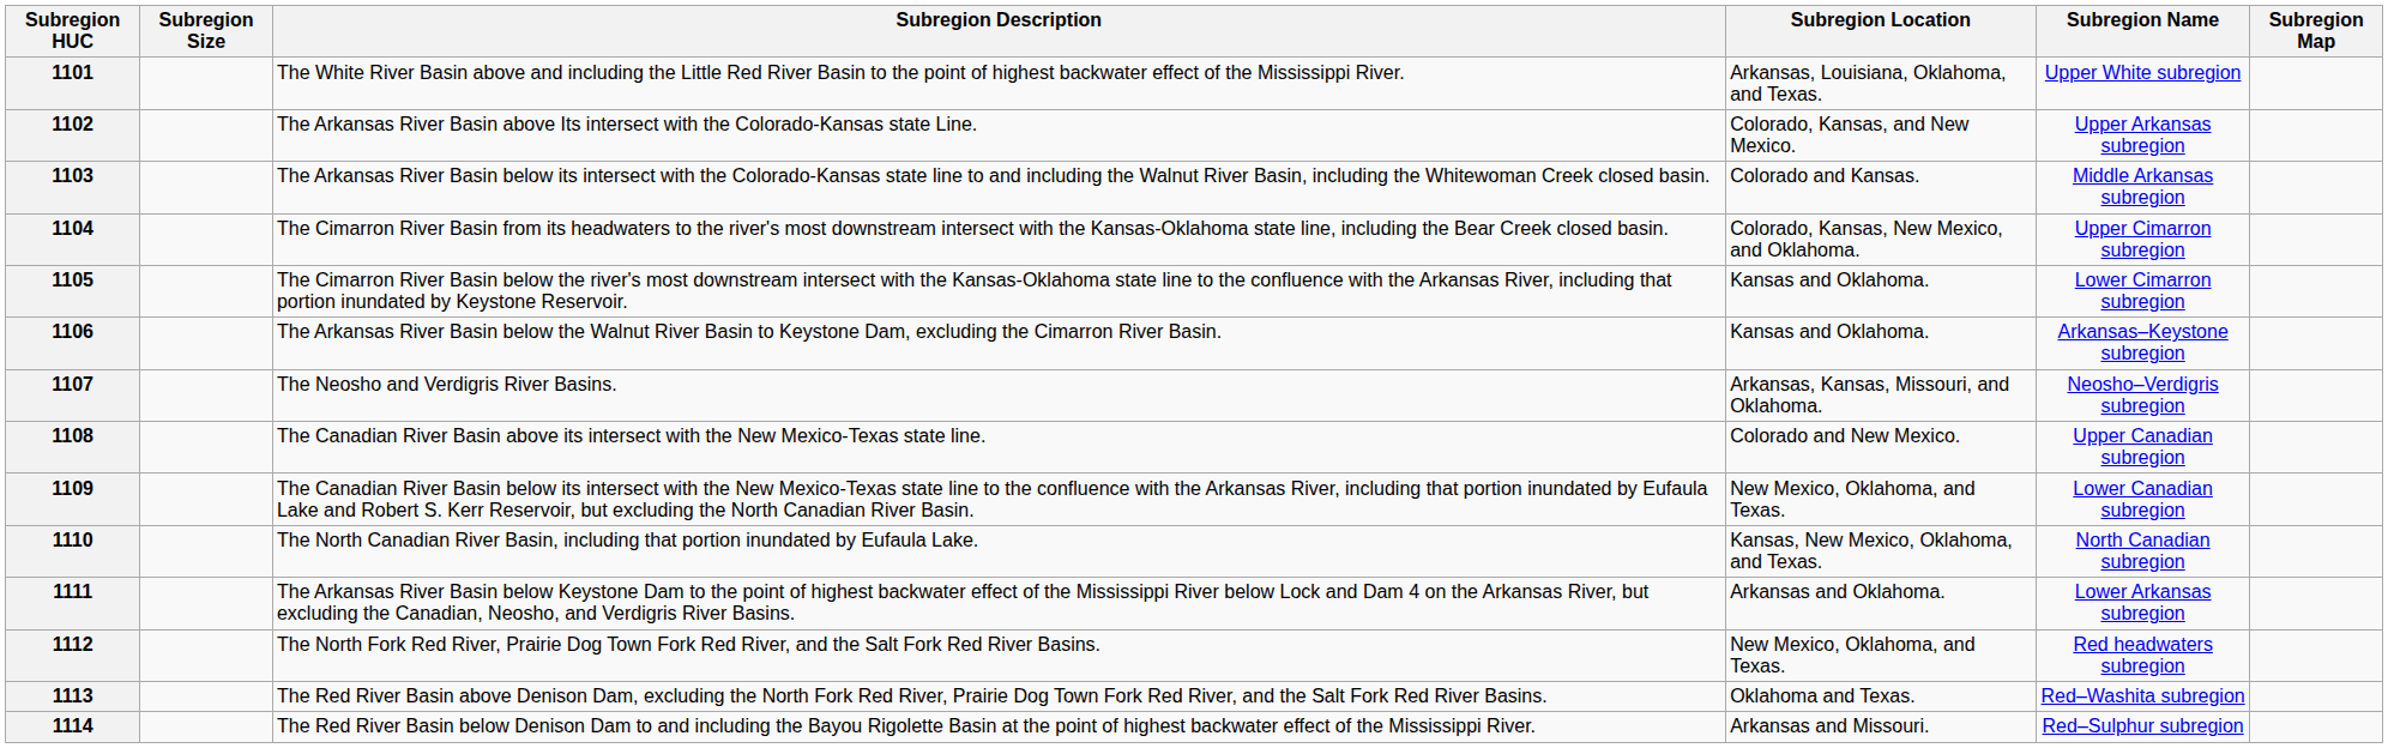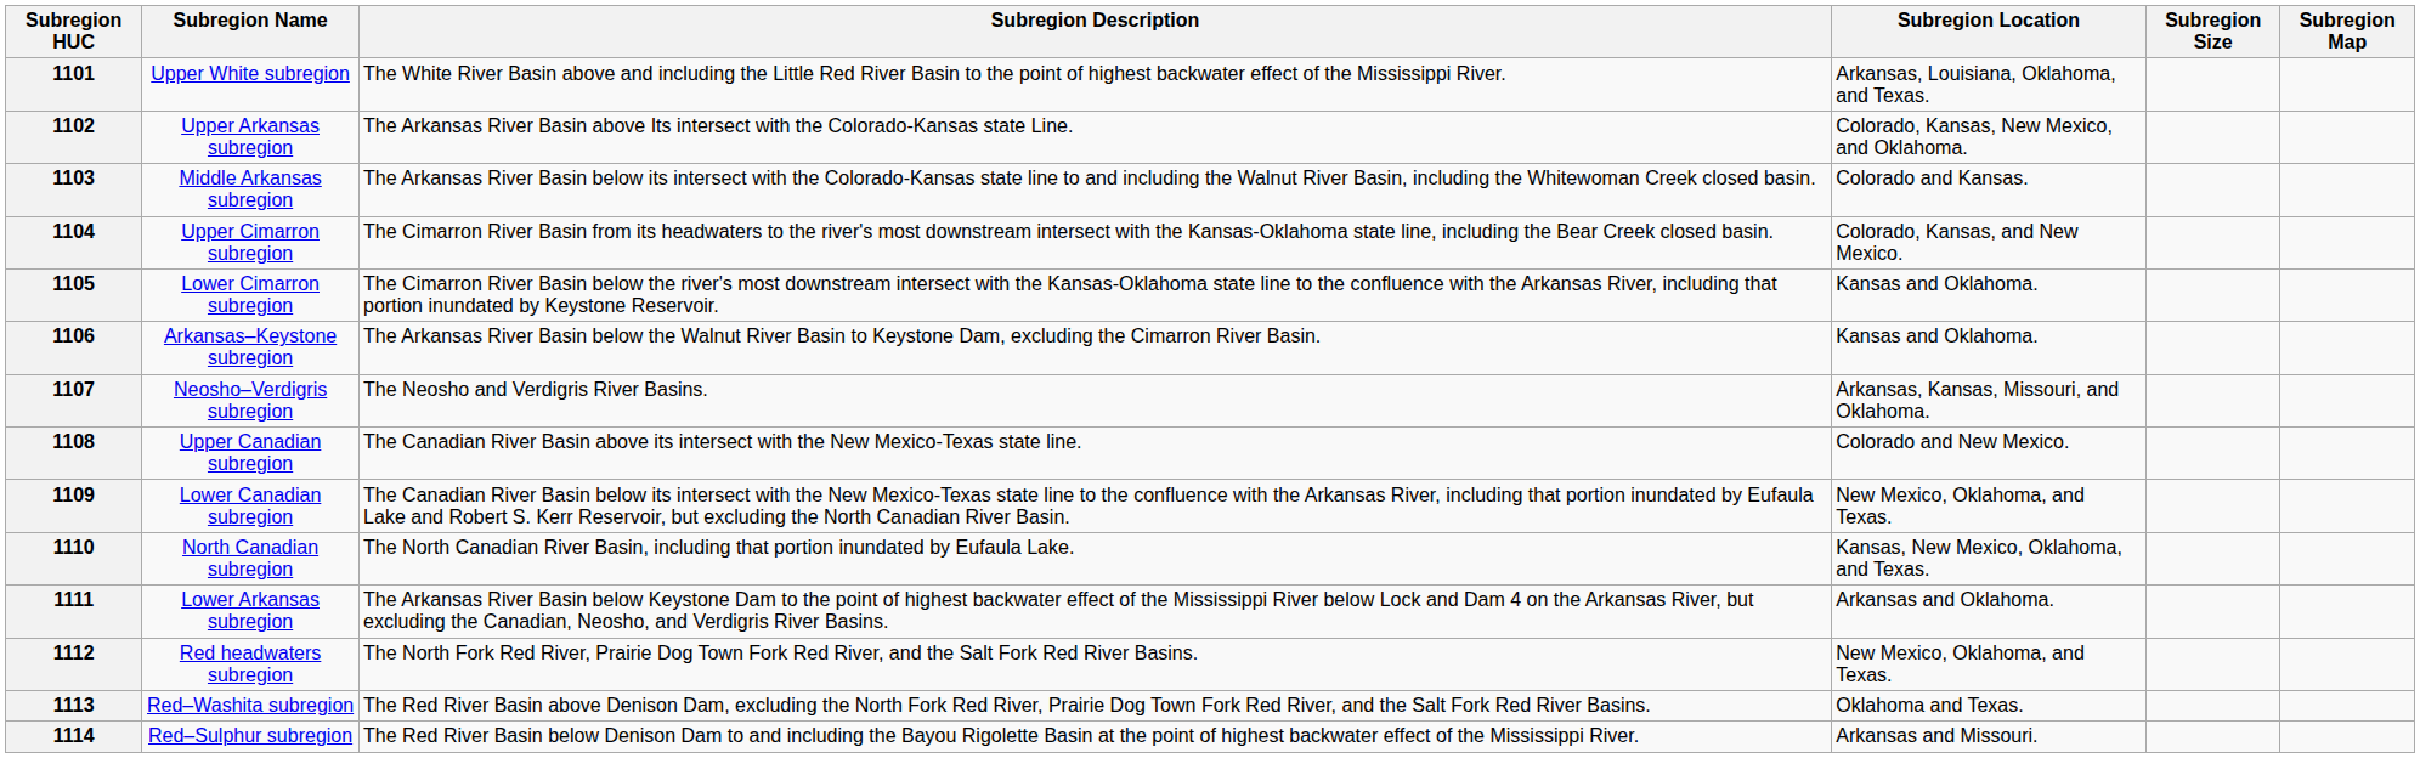columns swapped: Subregion Name <-> Subregion Size
1102 | Subregion Location: Colorado, Kansas, and New Mexico. -> Colorado, Kansas, New Mexico, and Oklahoma.
1104 | Subregion Location: Colorado, Kansas, New Mexico, and Oklahoma. -> Colorado, Kansas, and New Mexico.
